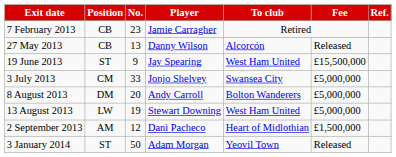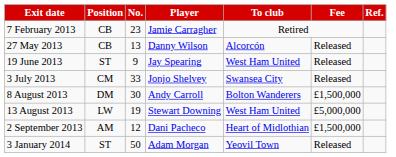19 June 2013 | Fee: £15,500,000 -> Released
3 July 2013 | Fee: £5,000,000 -> Released
8 August 2013 | No.: 20 -> 30
8 August 2013 | Fee: £5,000,000 -> £1,500,000
